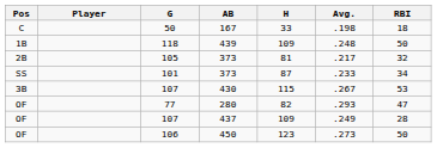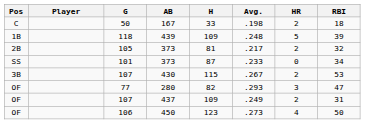+ column: HR | 2 | 5 | 2 | 0 | 2 | 3 | 2 | 4
118 | RBI: 50 -> 39
107 / 437 | RBI: 28 -> 31
